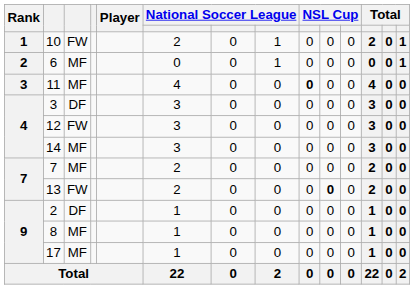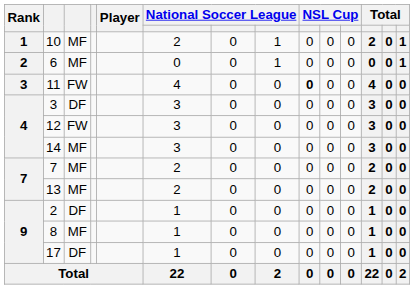10 | column 3: FW -> MF
11 | column 3: MF -> FW
13 | column 3: FW -> MF
13 | column 10: bold -> normal
17 | column 3: MF -> DF
